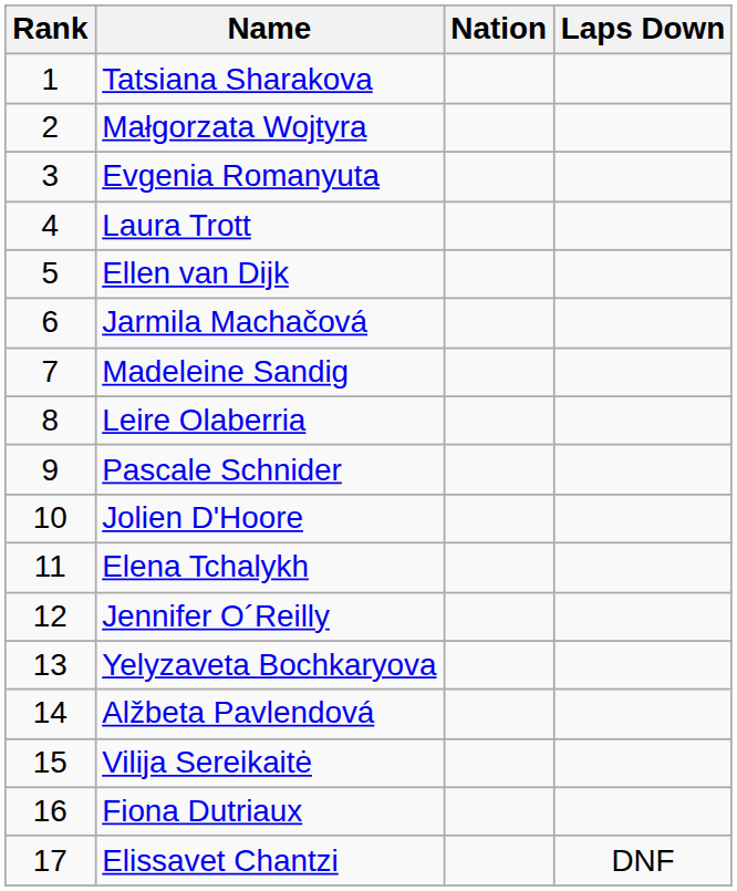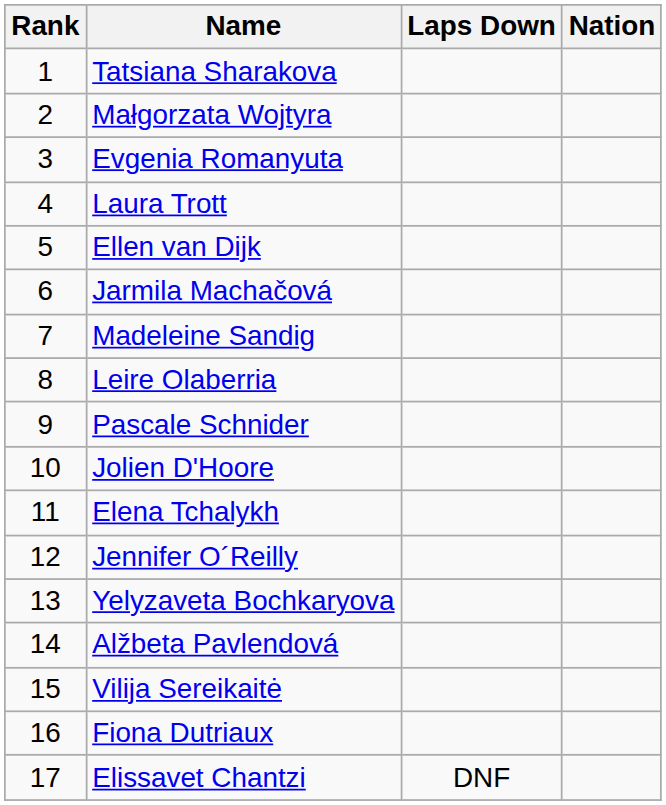columns swapped: Nation <-> Laps Down
